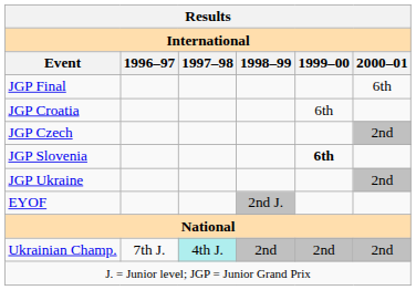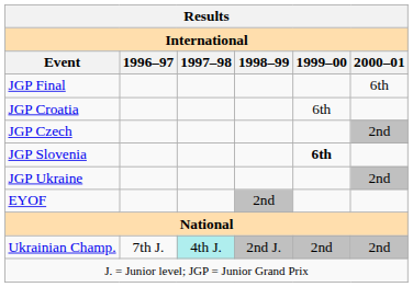EYOF | 1998–99: 2nd J. -> 2nd
Ukrainian Champ. | 1998–99: 2nd -> 2nd J.
